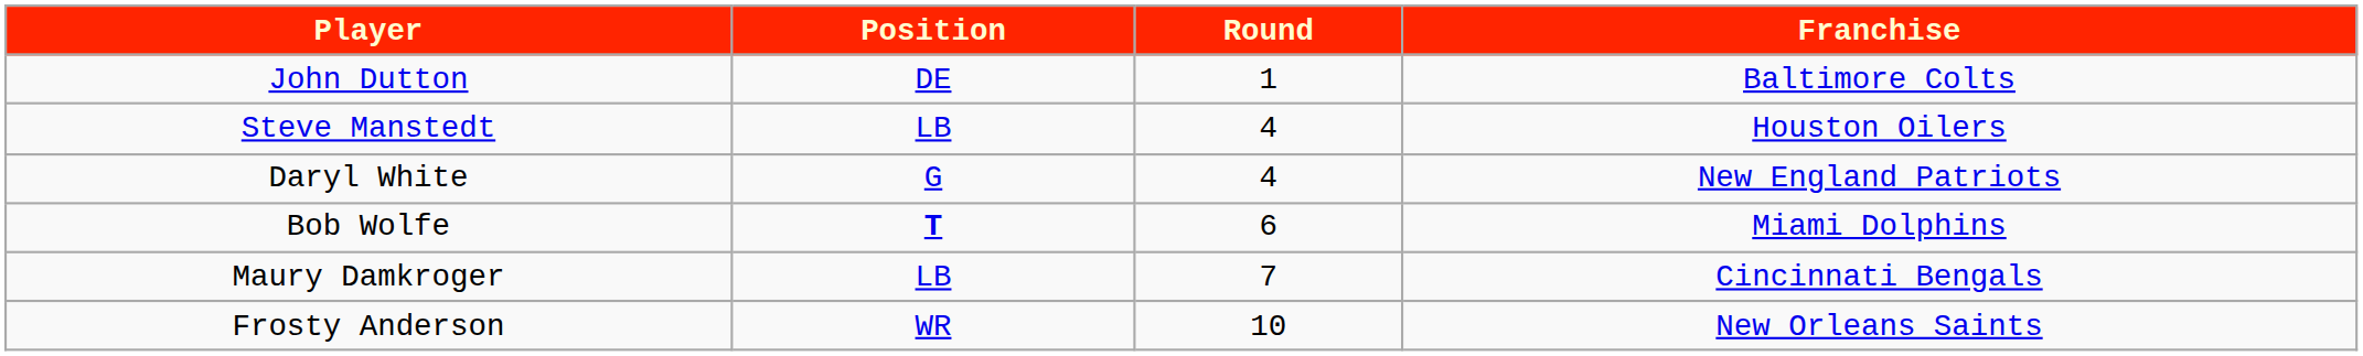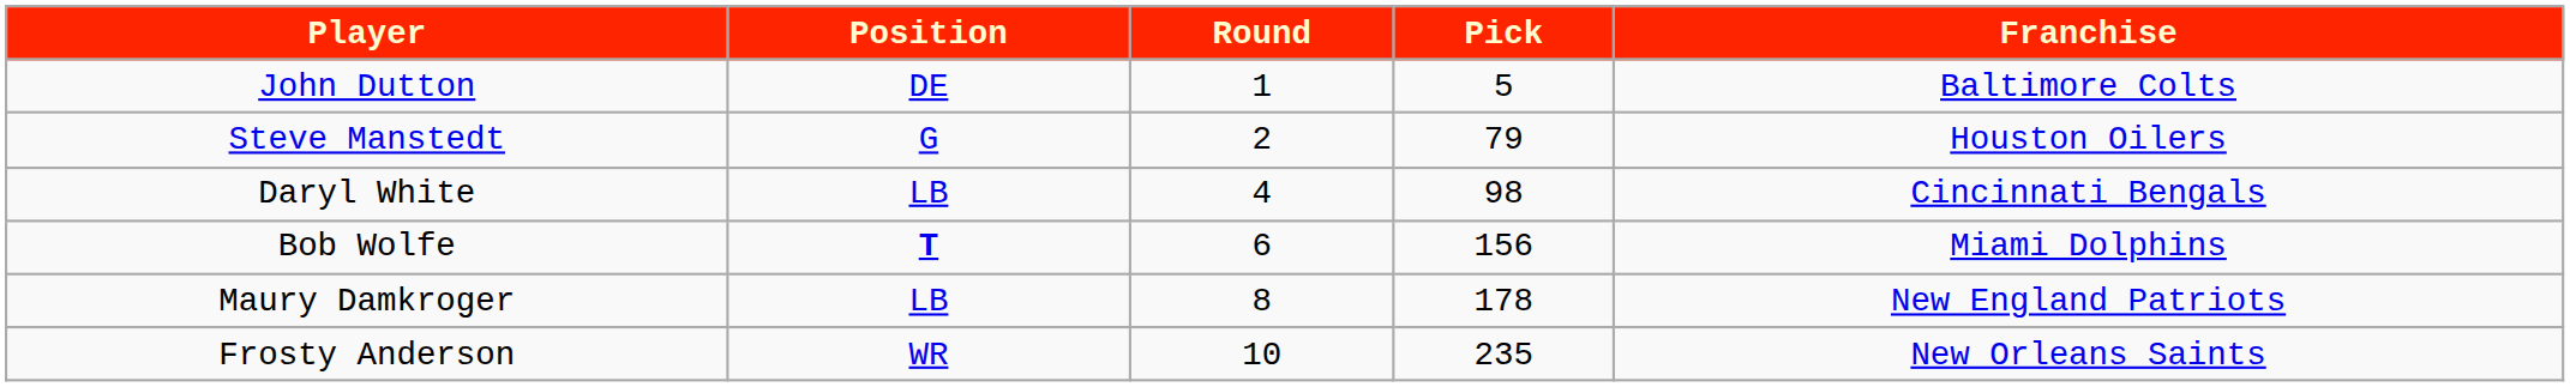+ column: Pick | 5 | 79 | 98 | 156 | 178 | 235
Steve Manstedt | Position: LB -> G
Steve Manstedt | Round: 4 -> 2
Daryl White | Position: G -> LB
Daryl White | Franchise: New England Patriots -> Cincinnati Bengals
Maury Damkroger | Round: 7 -> 8
Maury Damkroger | Franchise: Cincinnati Bengals -> New England Patriots
